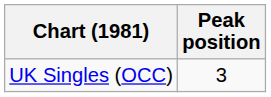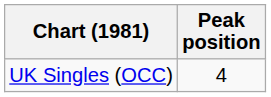UK Singles (OCC) | Peak position: 3 -> 4
